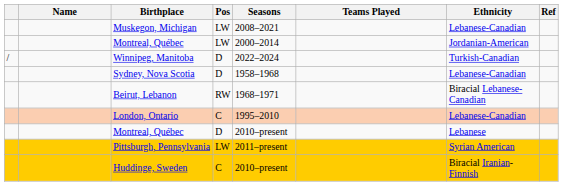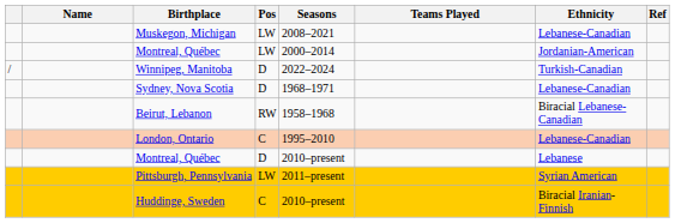Sydney, Nova Scotia | Seasons: 1958–1968 -> 1968–1971
Beirut, Lebanon | Seasons: 1968–1971 -> 1958–1968
